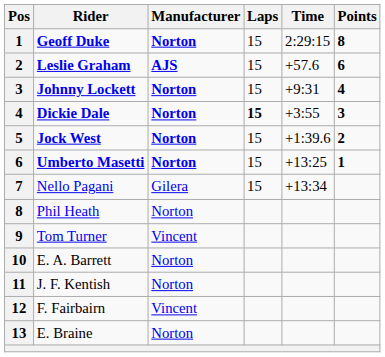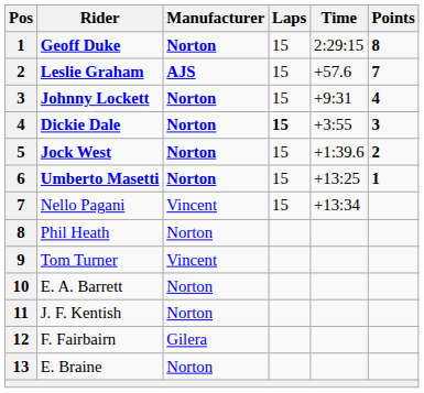Leslie Graham | Points: 6 -> 7
Nello Pagani | Manufacturer: Gilera -> Vincent
F. Fairbairn | Manufacturer: Vincent -> Gilera
